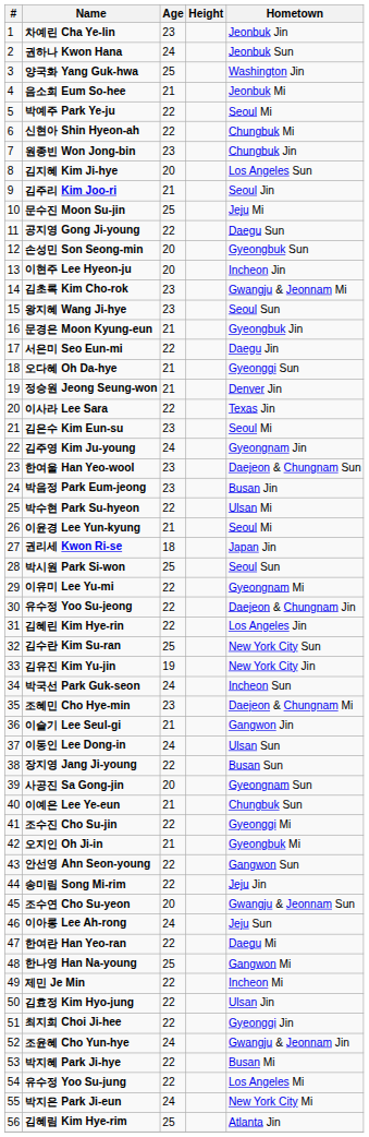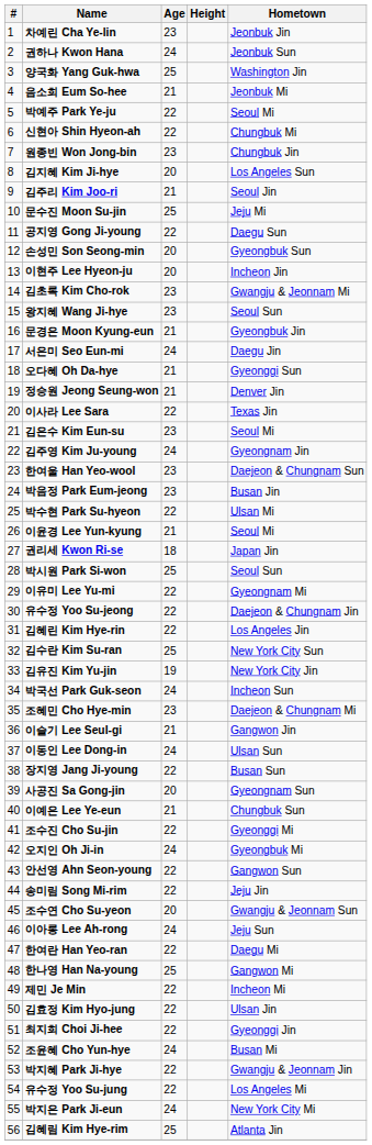서은미 Seo Eun-mi | Age: 22 -> 24
오지인 Oh Ji-in | Age: 21 -> 24
조윤혜 Cho Yun-hye | Hometown: Gwangju & Jeonnam Jin -> Busan Mi
박지혜 Park Ji-hye | Hometown: Busan Mi -> Gwangju & Jeonnam Jin
